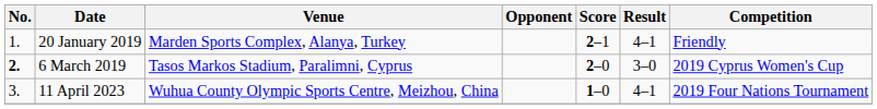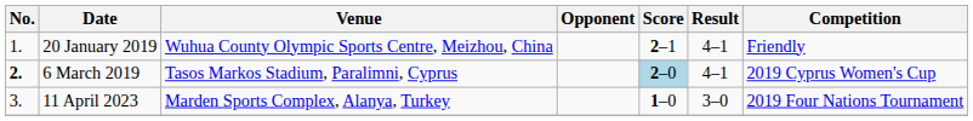20 January 2019 | Venue: Marden Sports Complex, Alanya, Turkey -> Wuhua County Olympic Sports Centre, Meizhou, China
6 March 2019 | Score: no background -> lightblue background
6 March 2019 | Result: 3–0 -> 4–1
11 April 2023 | Venue: Wuhua County Olympic Sports Centre, Meizhou, China -> Marden Sports Complex, Alanya, Turkey
11 April 2023 | Result: 4–1 -> 3–0
